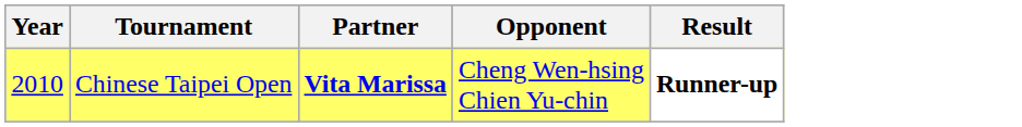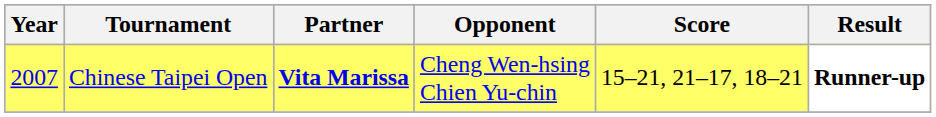+ column: Score | 15–21, 21–17, 18–21
Chinese Taipei Open | Year: 2010 -> 2007
